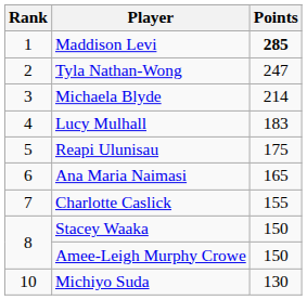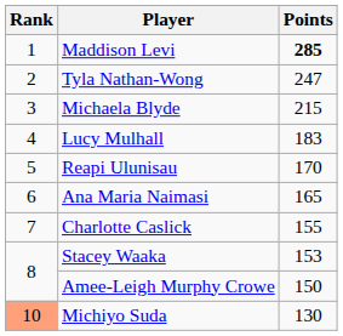Michaela Blyde | Points: 214 -> 215
Reapi Ulunisau | Points: 175 -> 170
Stacey Waaka | Points: 150 -> 153
Michiyo Suda | Rank: no background -> lightsalmon background
